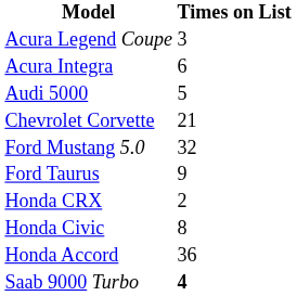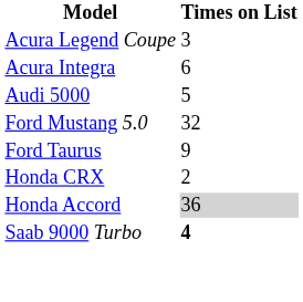- row: Chevrolet Corvette | 21
- row: Honda Civic | 8
Honda Accord | Times on List: no background -> lightgrey background
